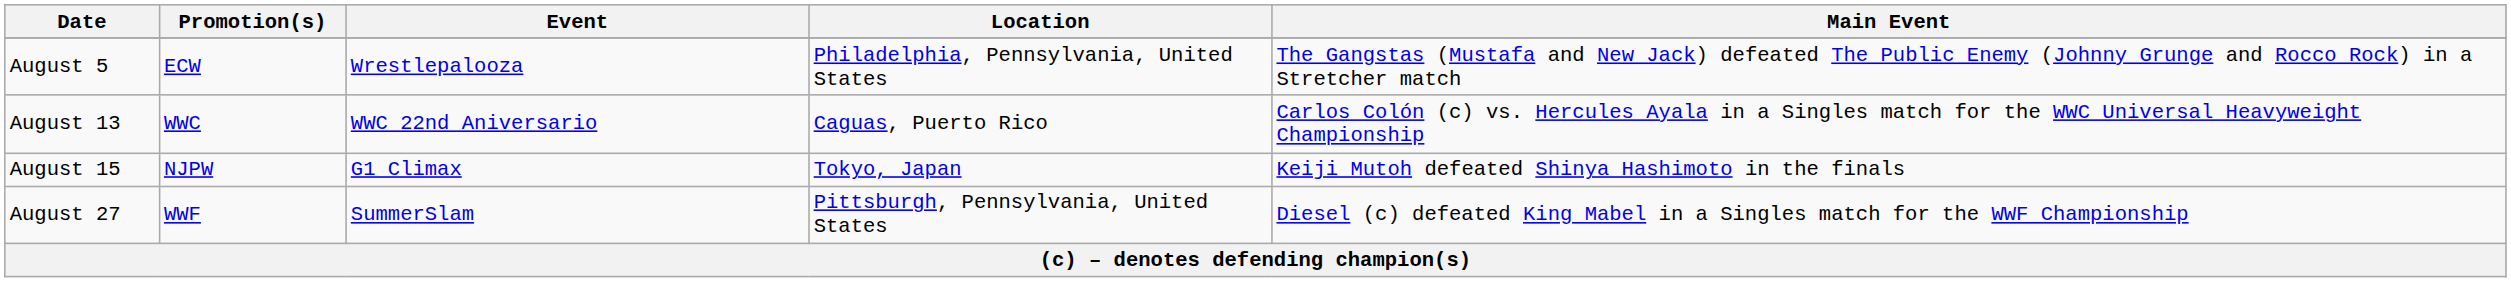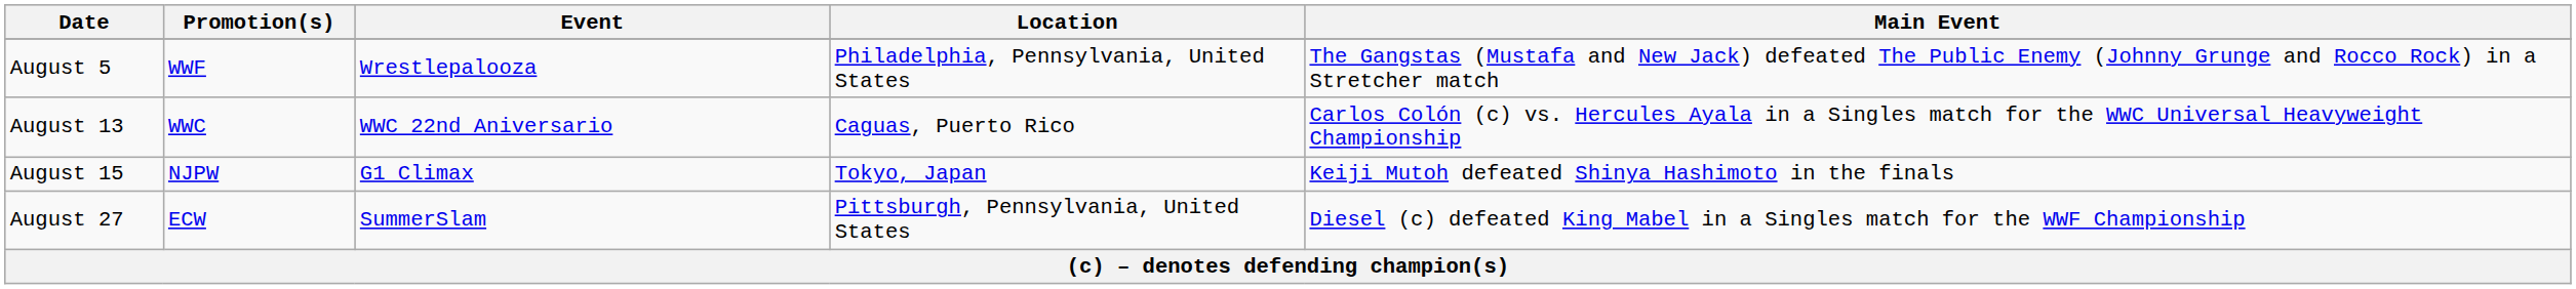August 5 | Promotion(s): ECW -> WWF
August 27 | Promotion(s): WWF -> ECW
